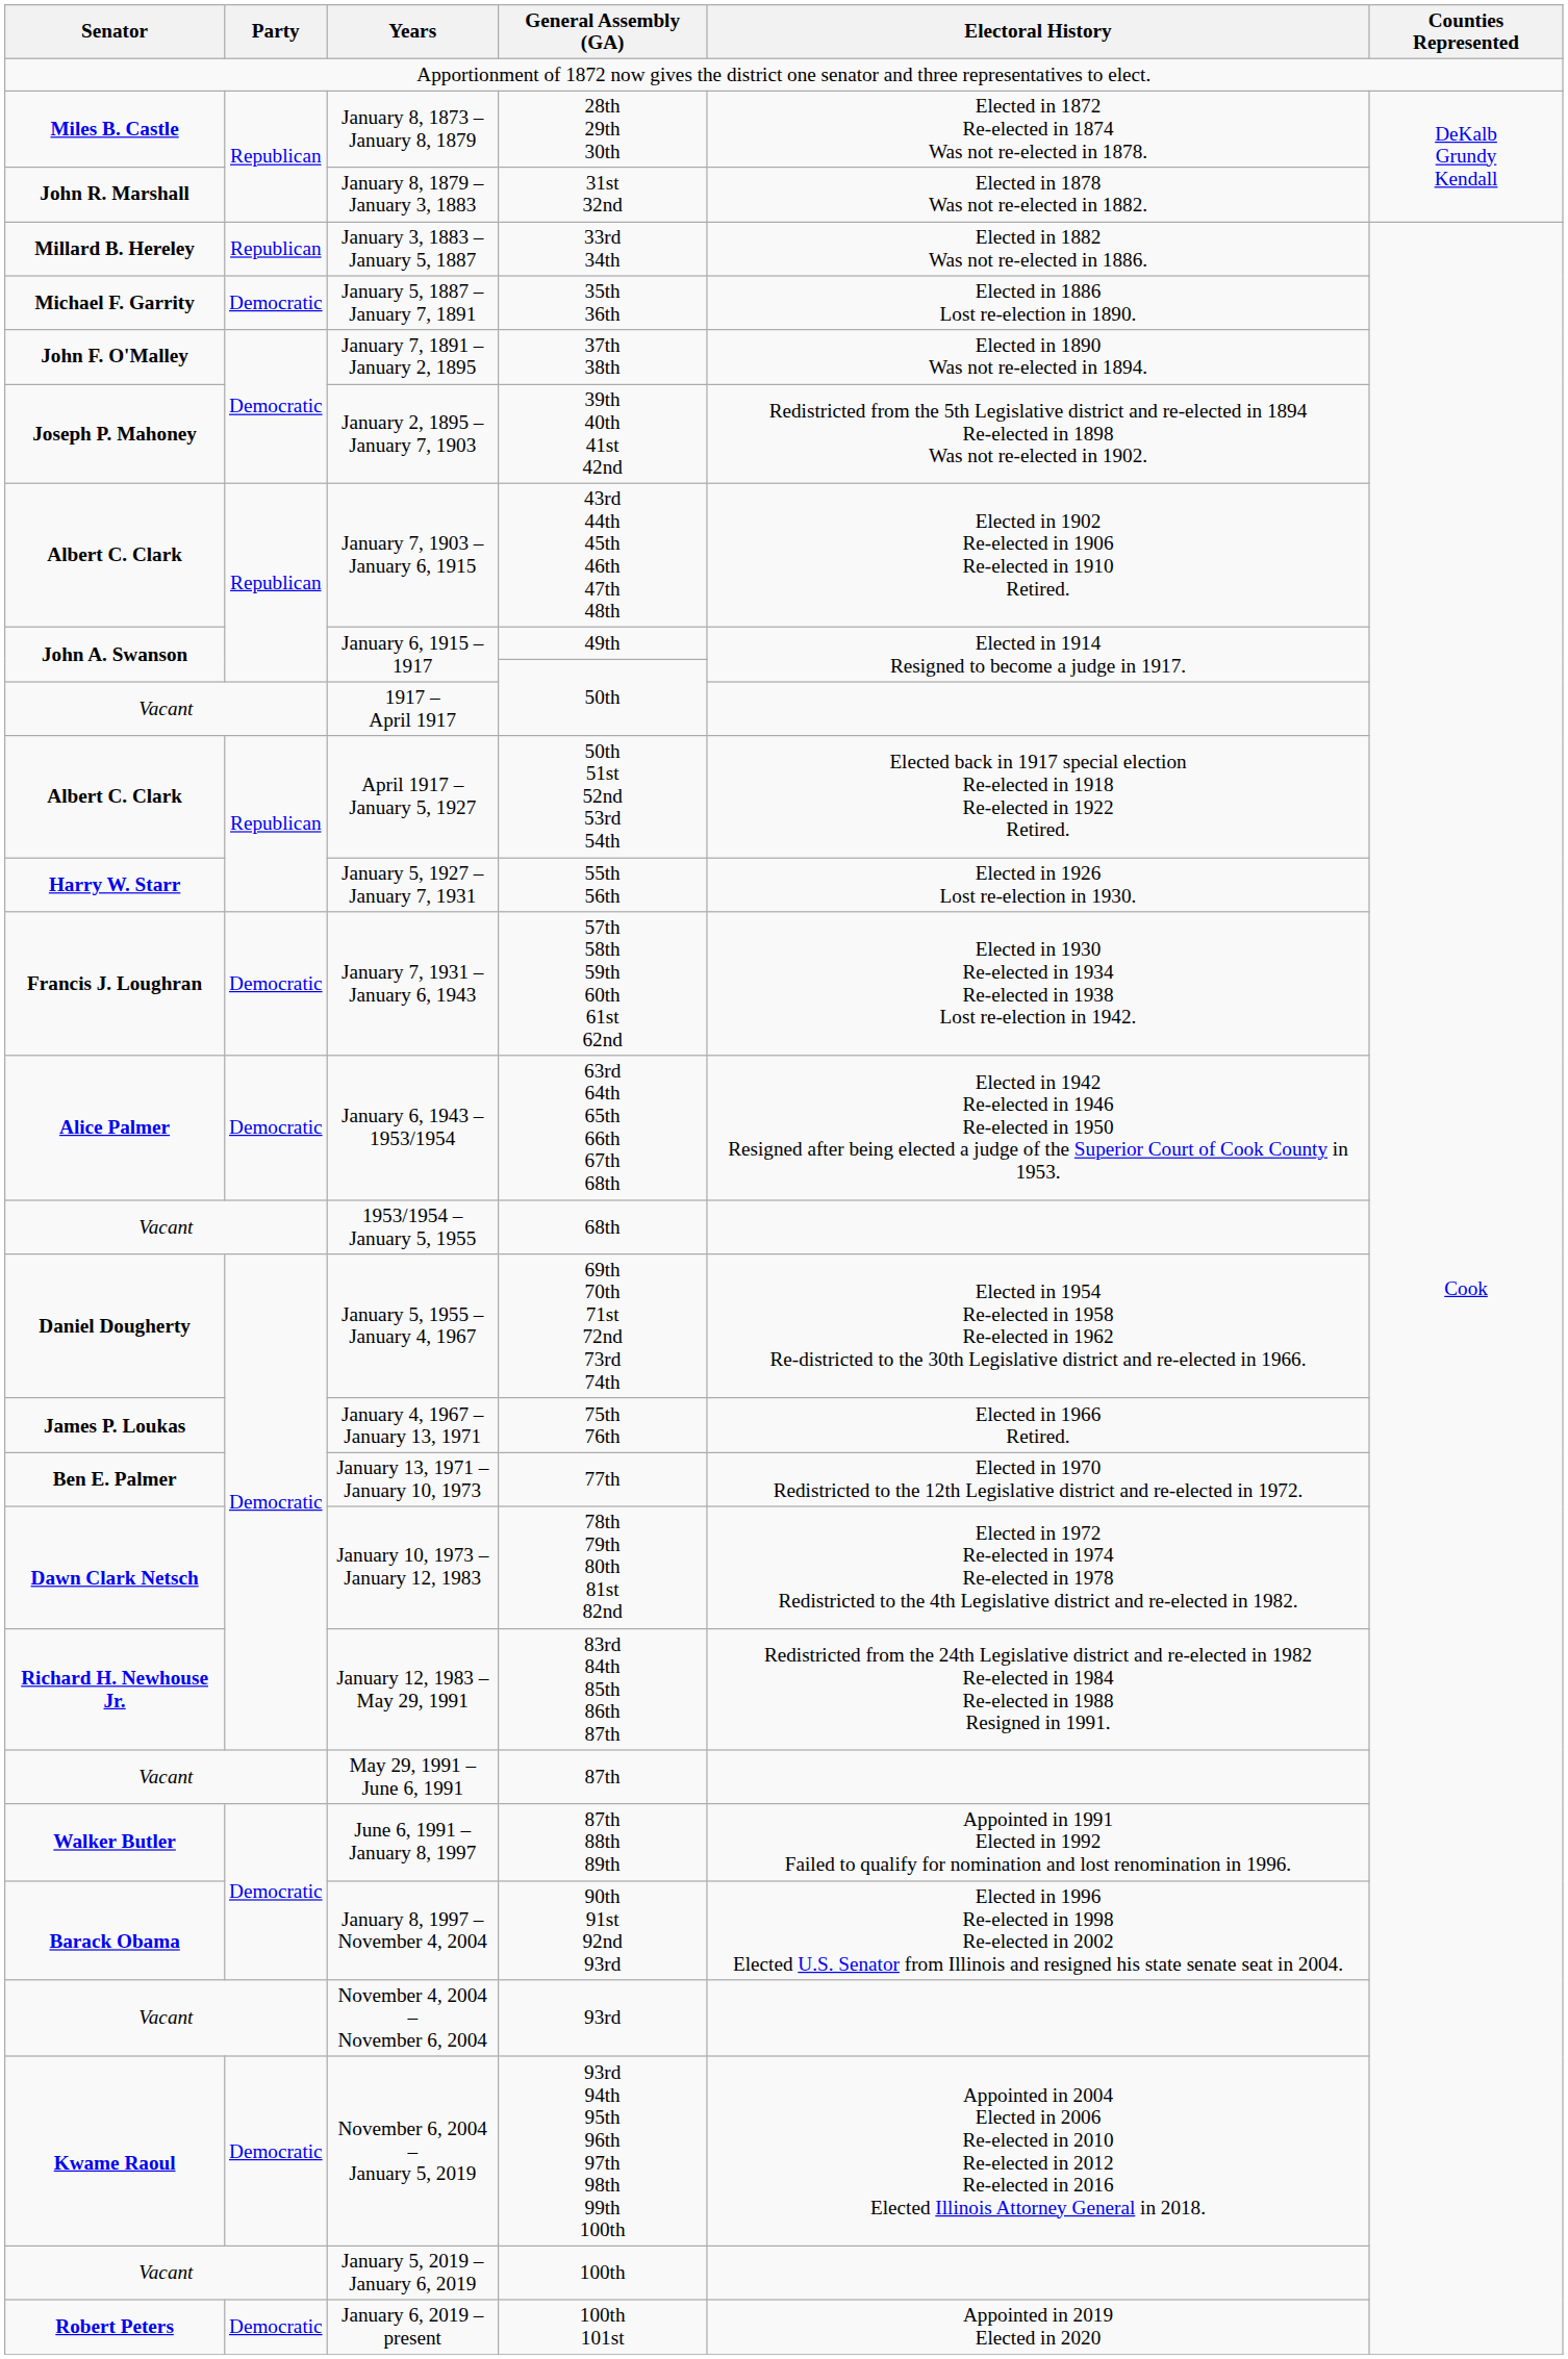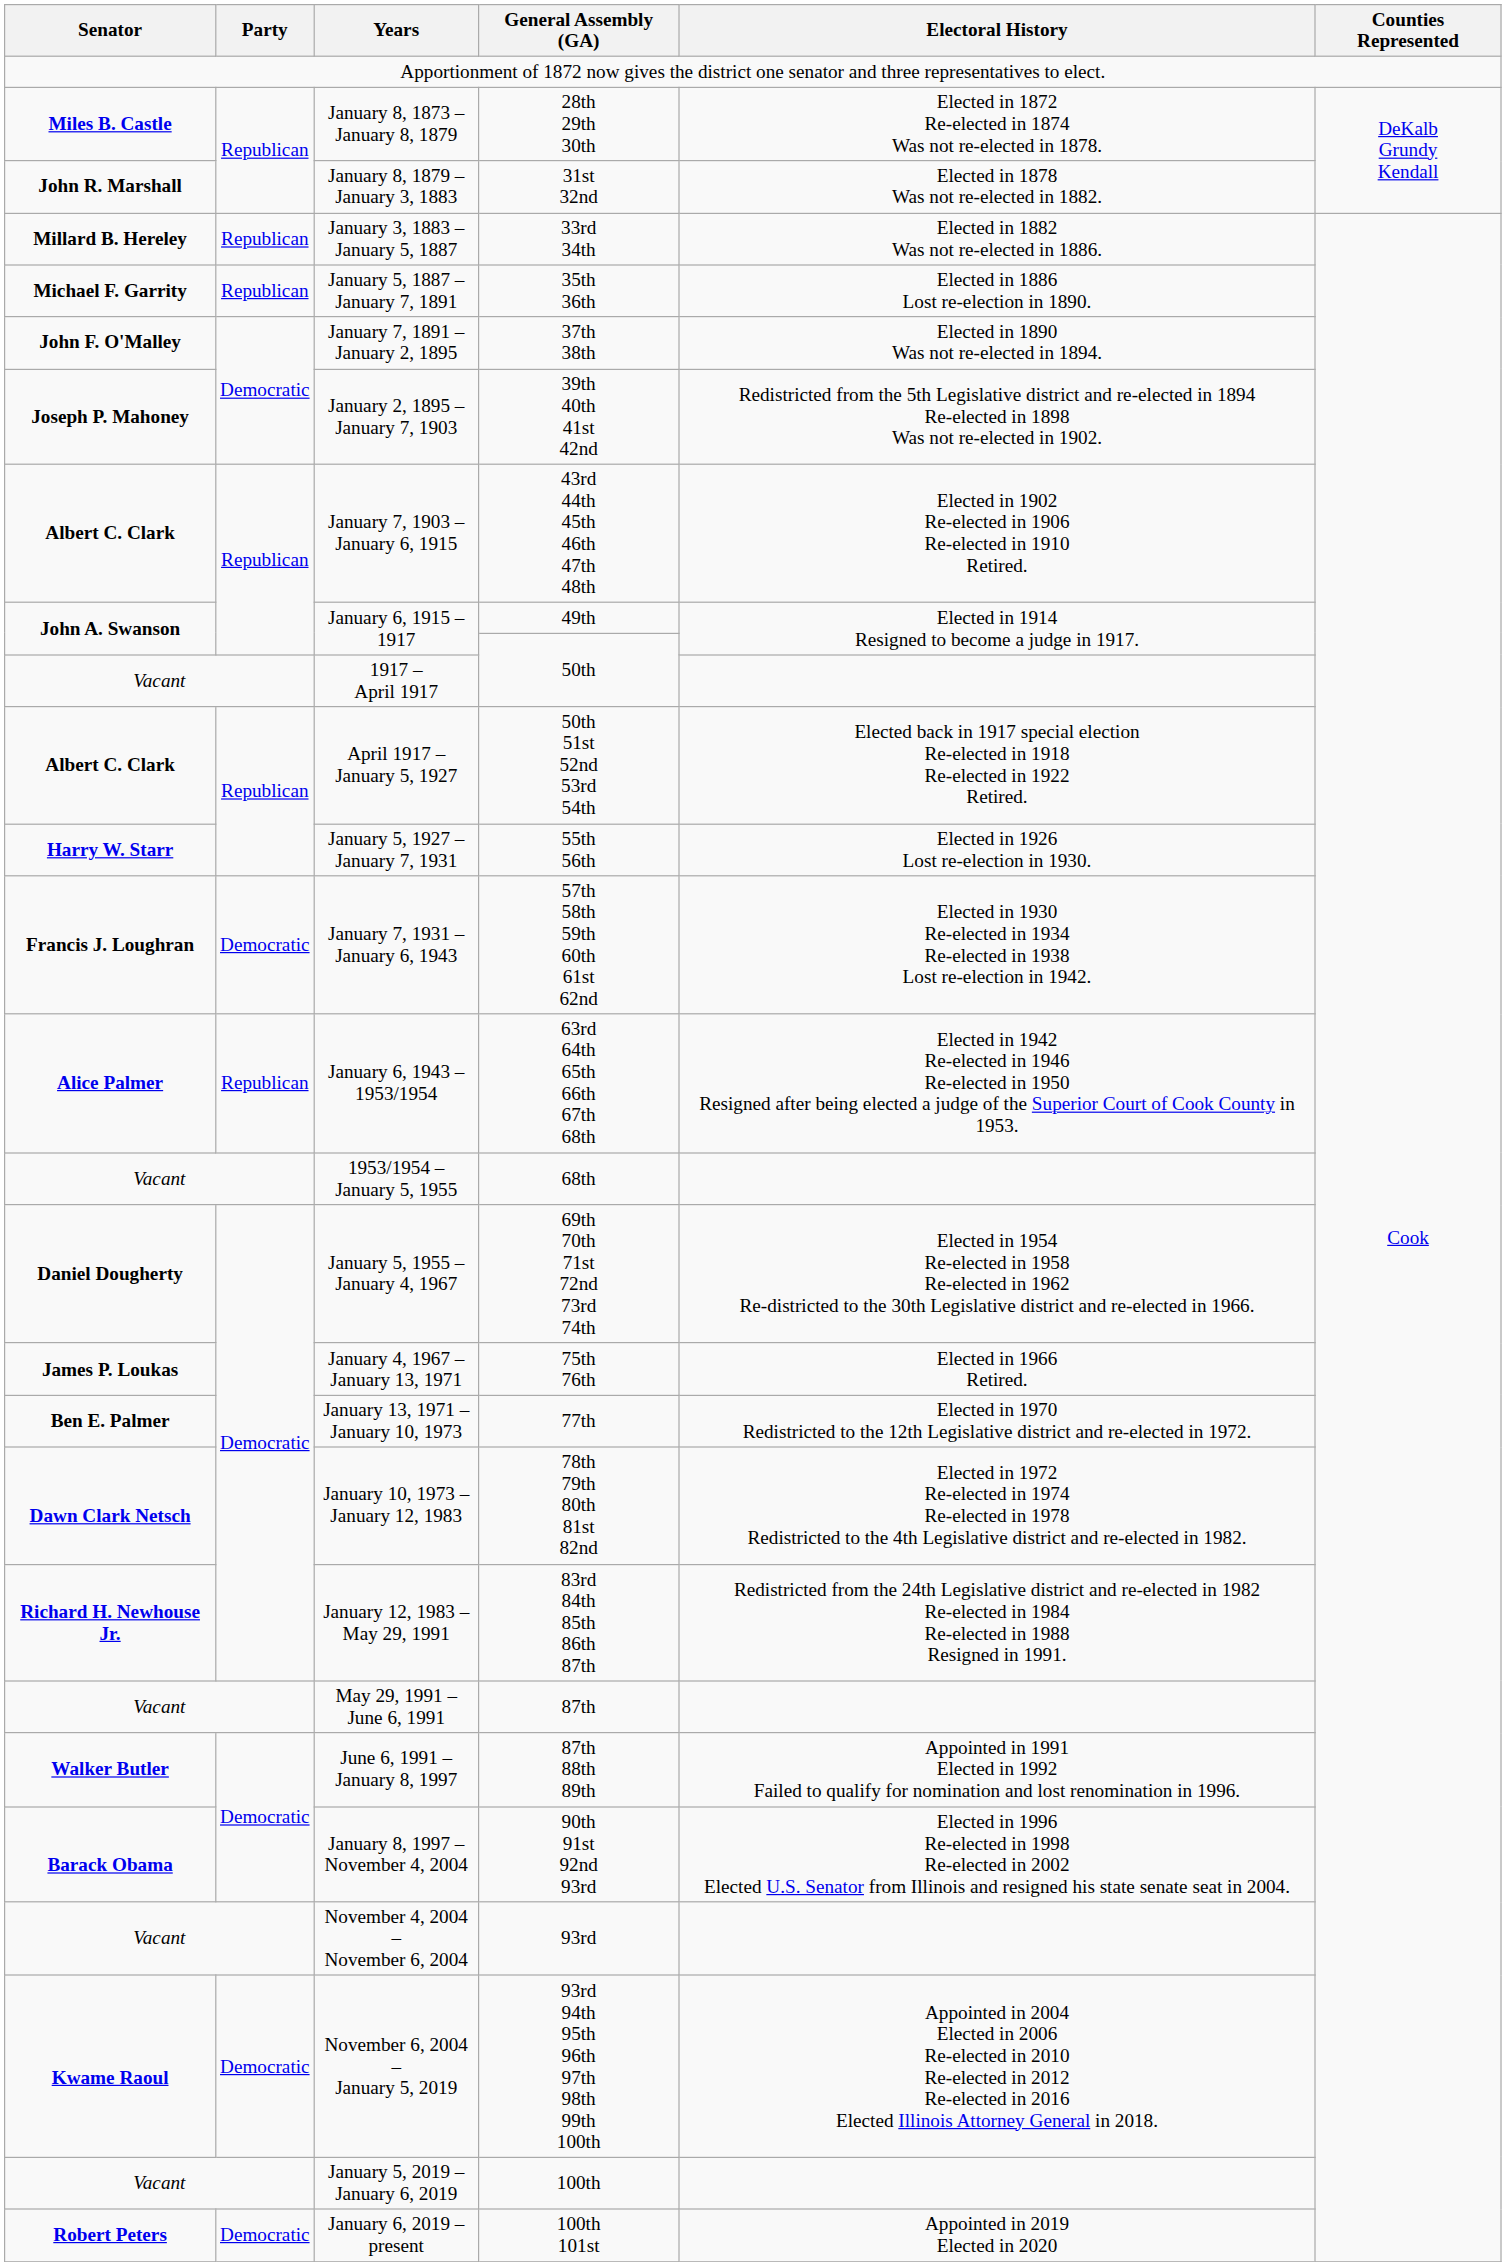January 5, 1887 – January 7, 1891 | Party: Democratic -> Republican
January 6, 1943 – 1953/1954 | Party: Democratic -> Republican
